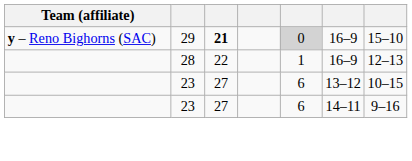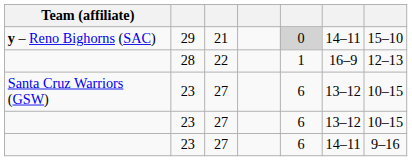y – Reno Bighorns (SAC) | column 3: bold -> normal
y – Reno Bighorns (SAC) | column 6: 16–9 -> 14–11
+ row: Santa Cruz Warriors (GSW) | 23 | 27 | 6 | 13–12 | 10–15
